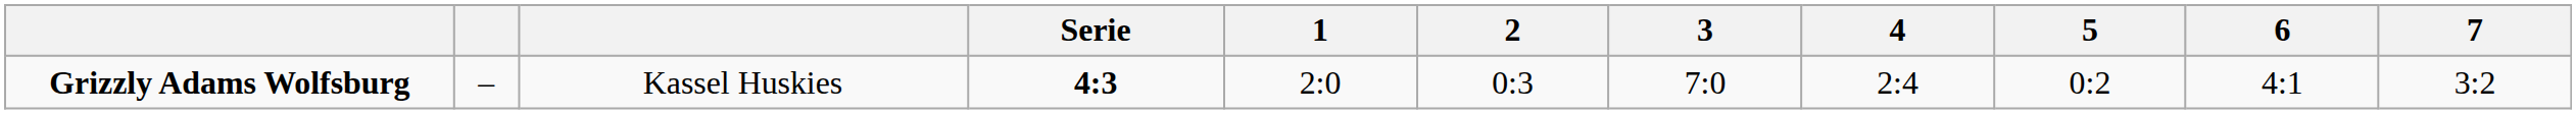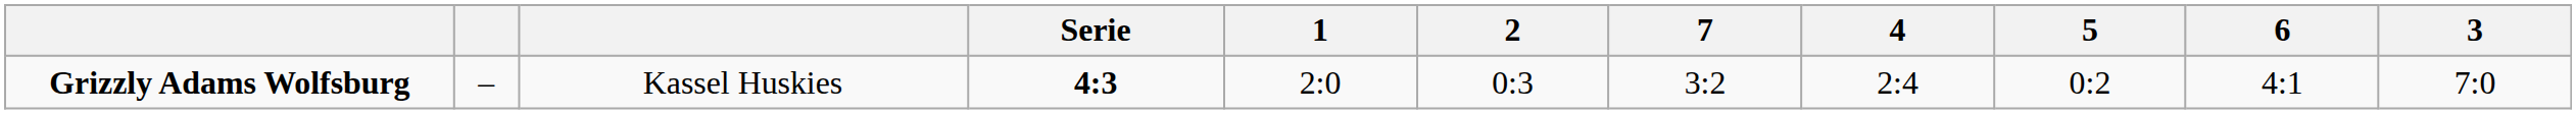columns swapped: 3 <-> 7
